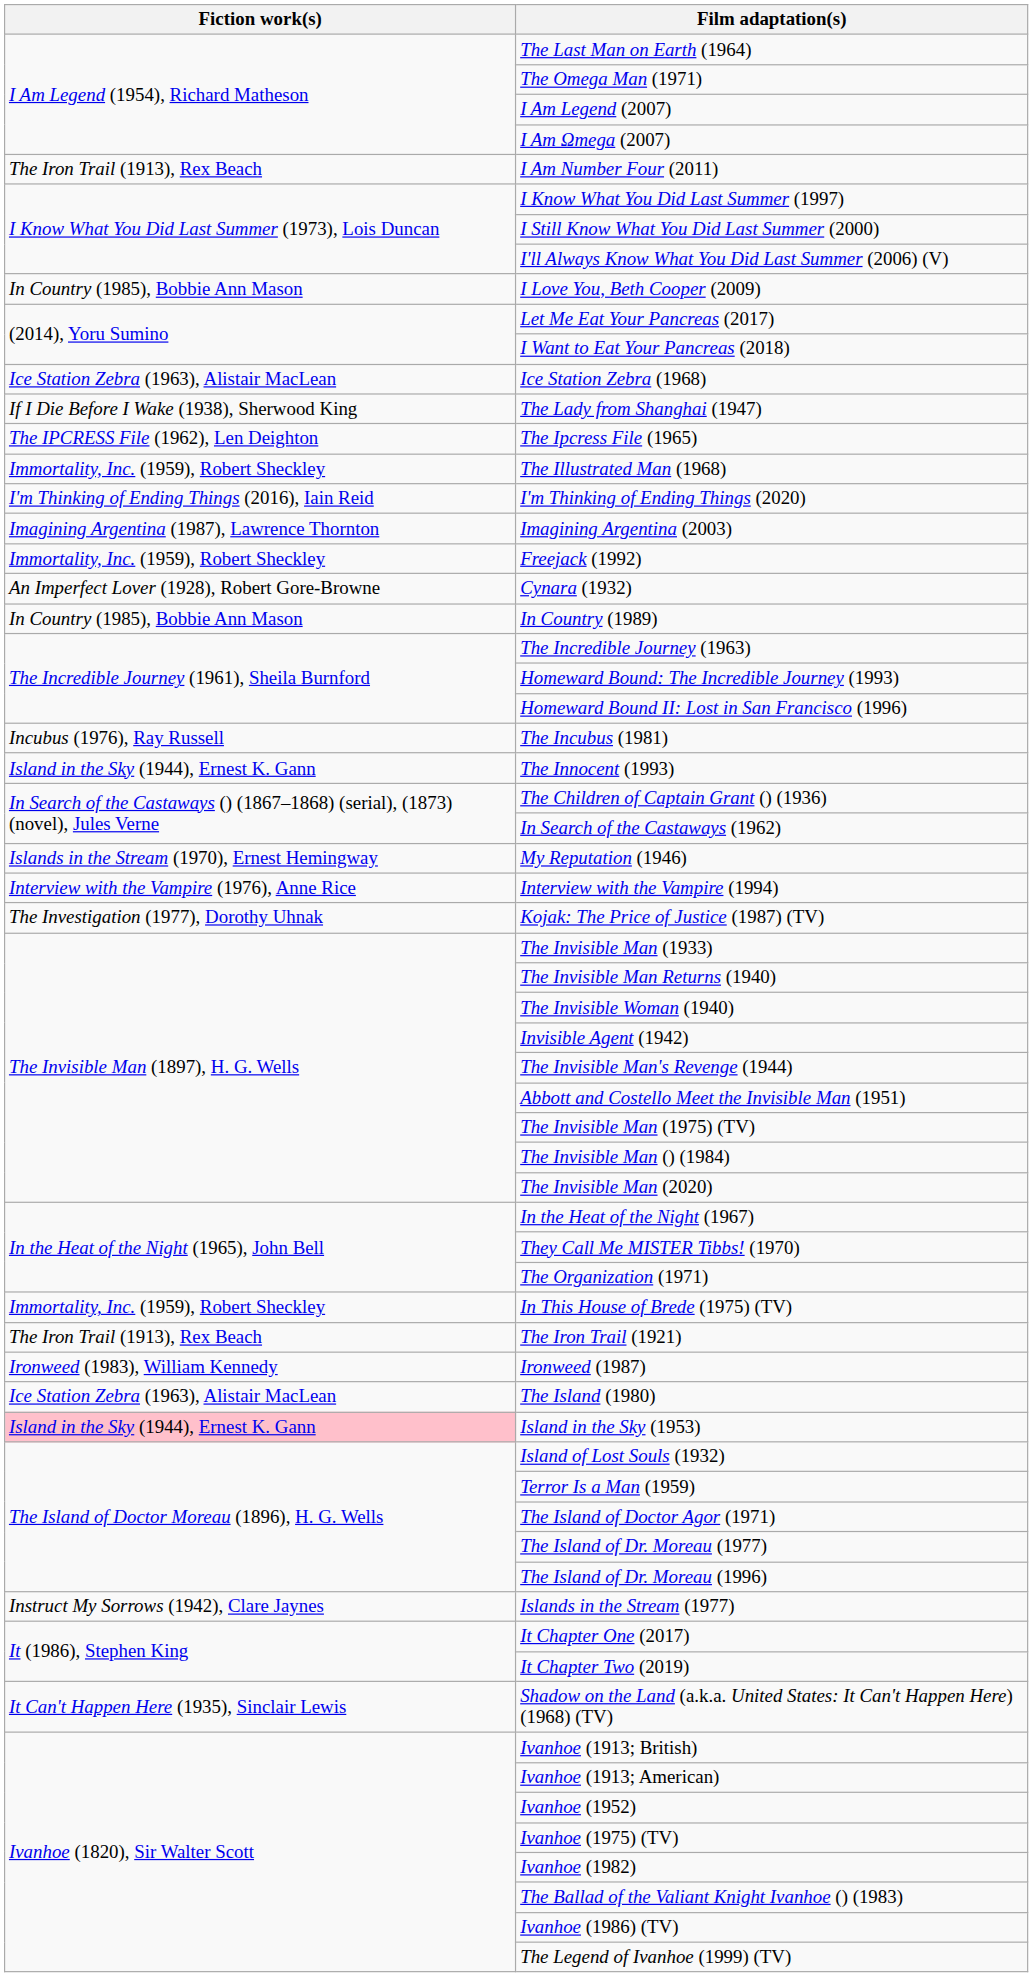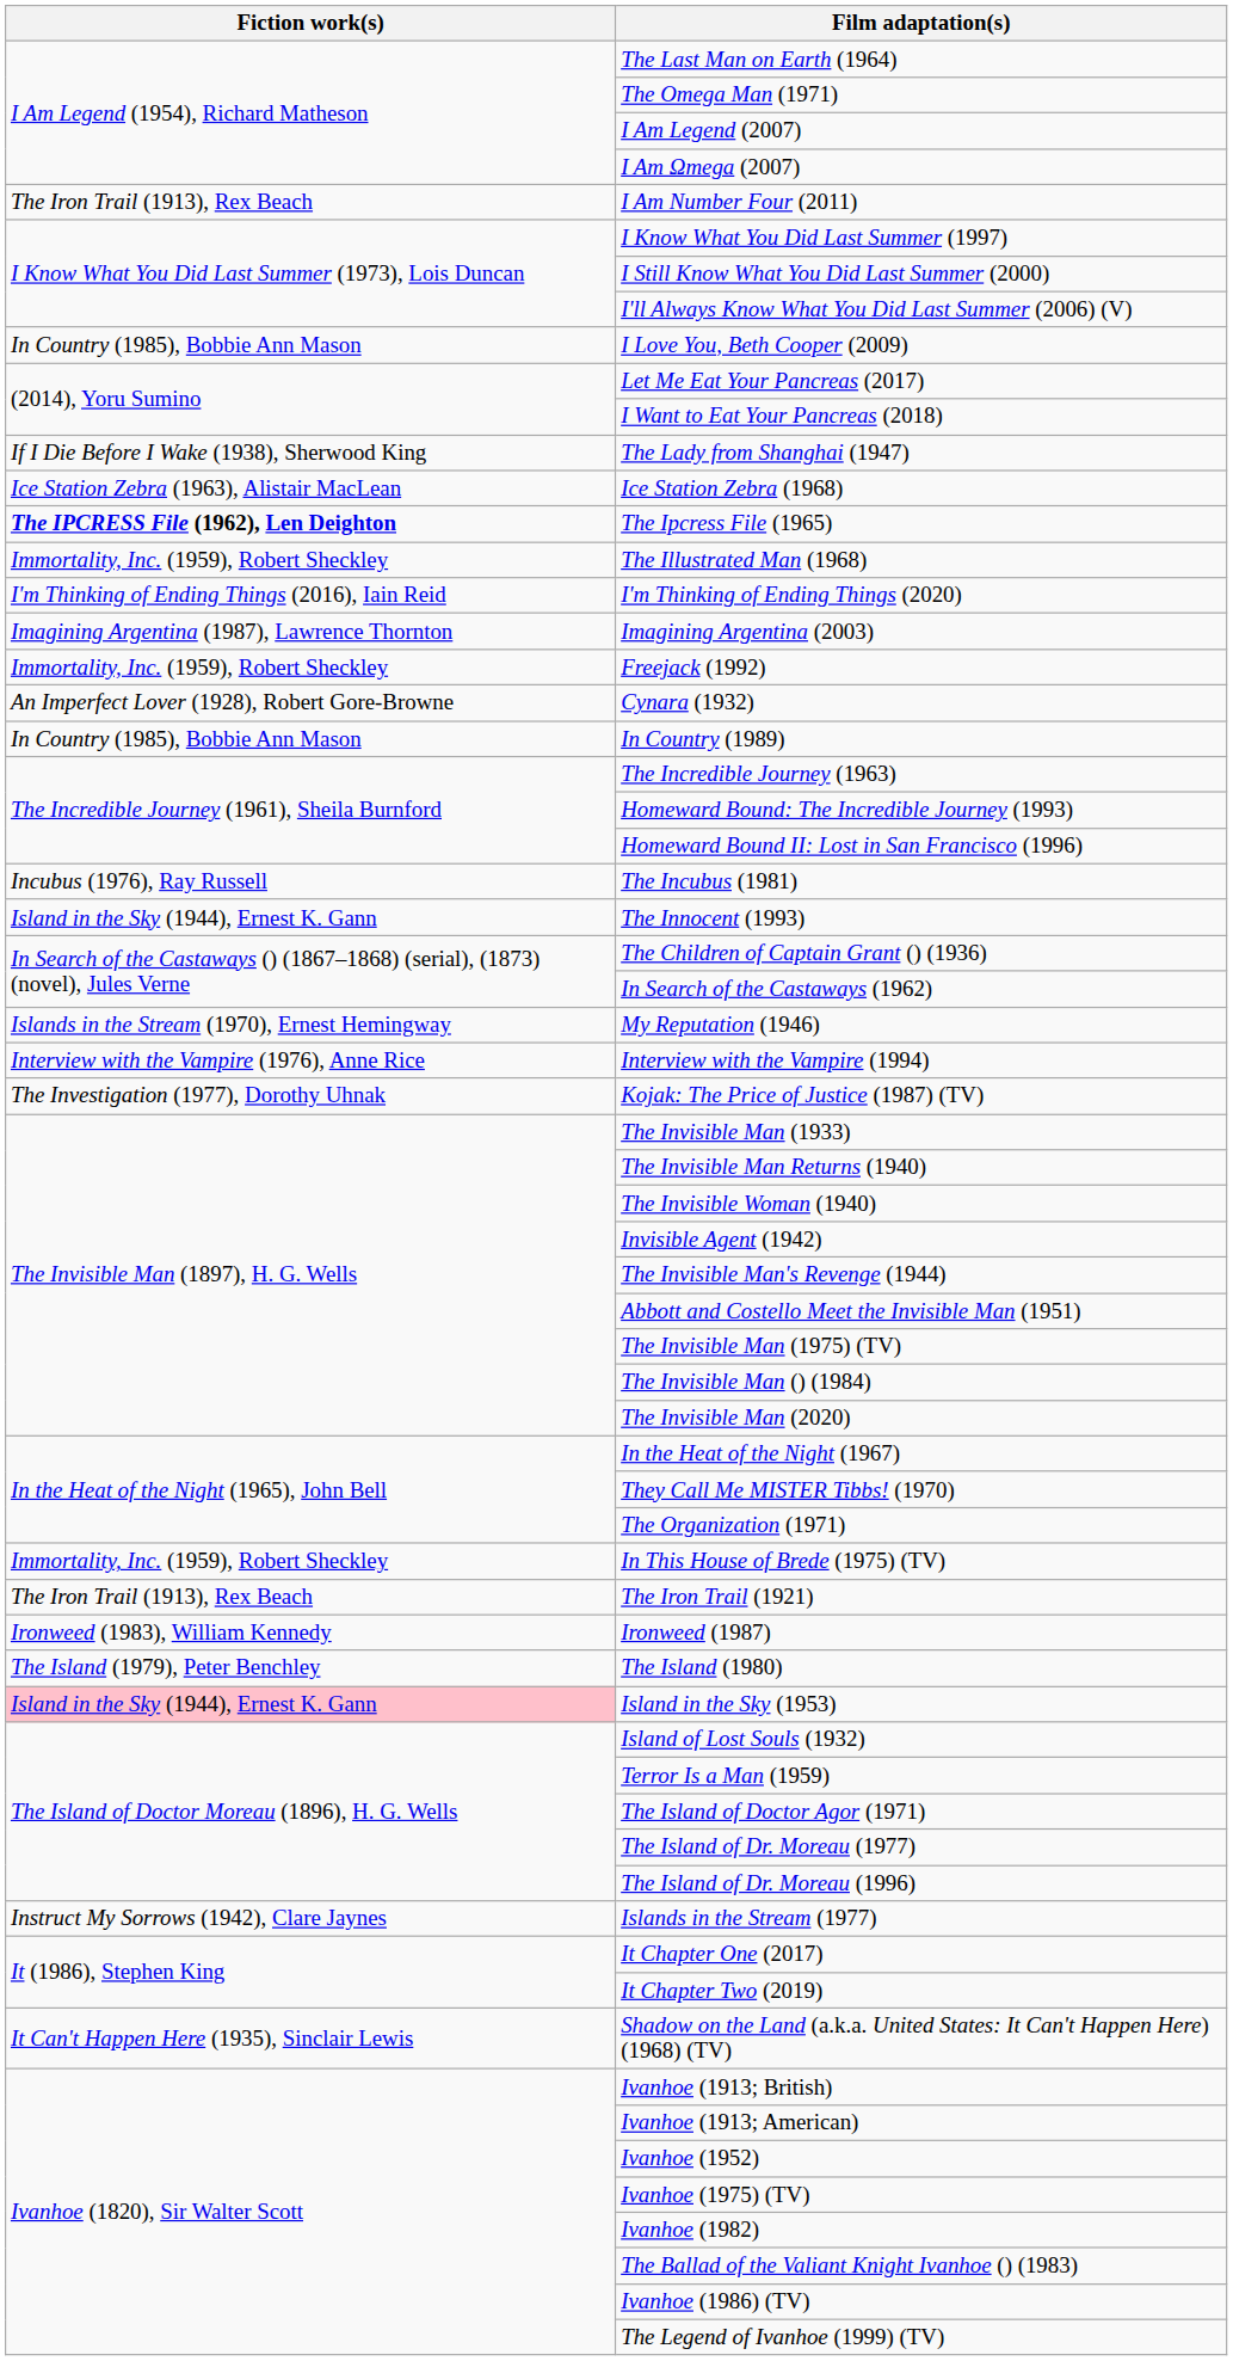rows swapped: Ice Station Zebra (1968) <-> The Lady from Shanghai (1947)
The Ipcress File (1965) | Fiction work(s): normal -> bold
The Island (1980) | Fiction work(s): Ice Station Zebra (1963), Alistair MacLean -> The Island (1979), Peter Benchley
